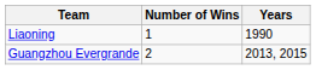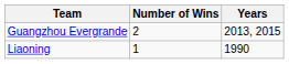rows swapped: Guangzhou Evergrande <-> Liaoning
